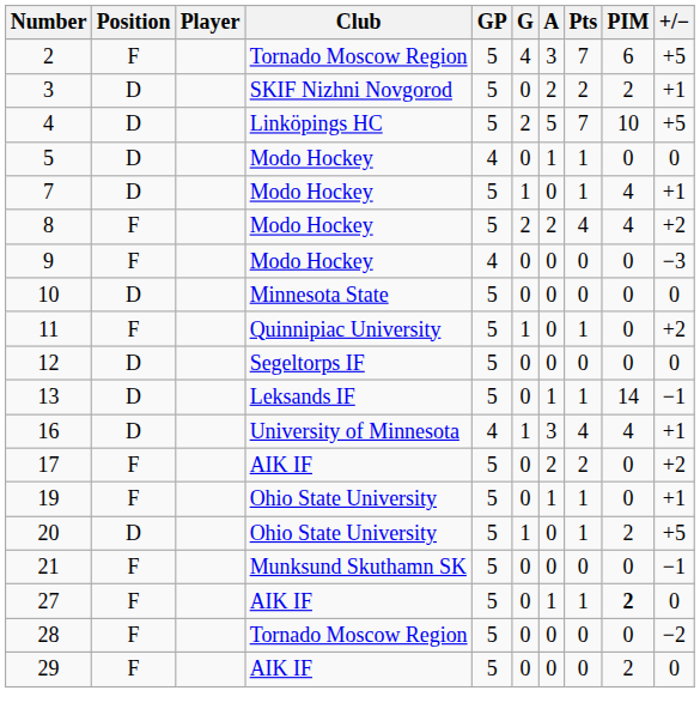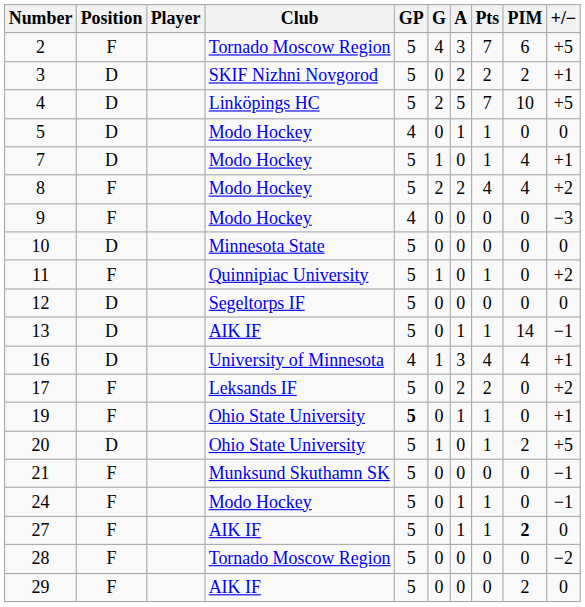13 | Club: Leksands IF -> AIK IF
17 | Club: AIK IF -> Leksands IF
19 | GP: normal -> bold
+ row: 24 | F | Modo Hockey | 5 | 0 | 1 | 1 | 0 | −1
